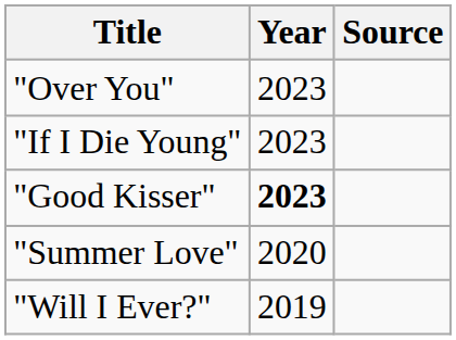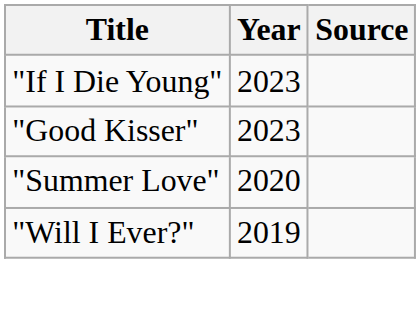- row: "Over You" | 2023
"Good Kisser" | Year: bold -> normal
